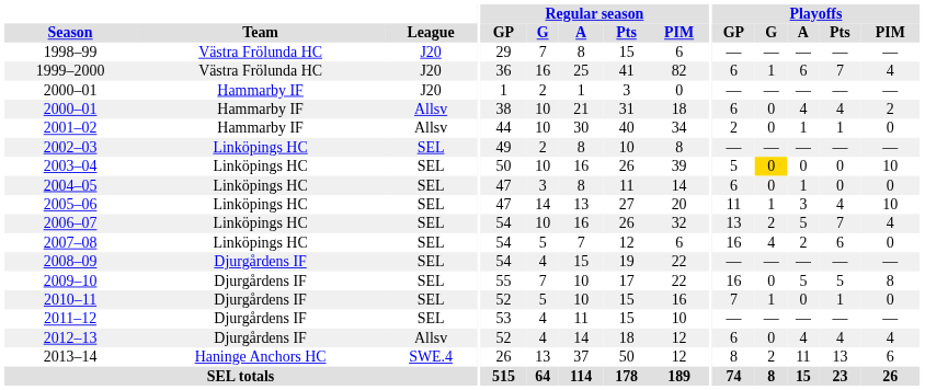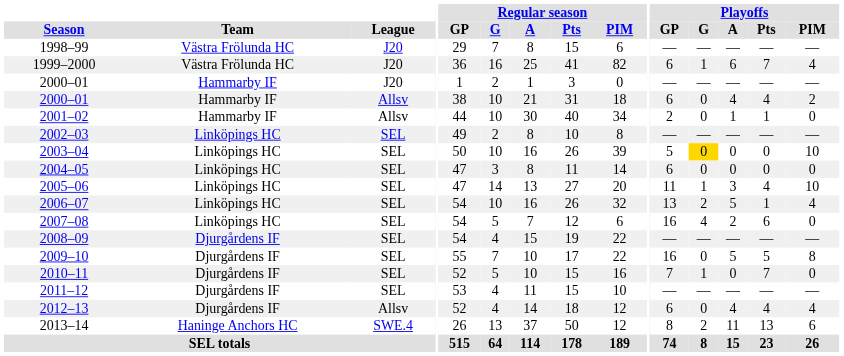2004–05 | Playoffs / A: 1 -> 0
2006–07 | Playoffs / Pts: 7 -> 1
2010–11 | Playoffs / Pts: 1 -> 7
